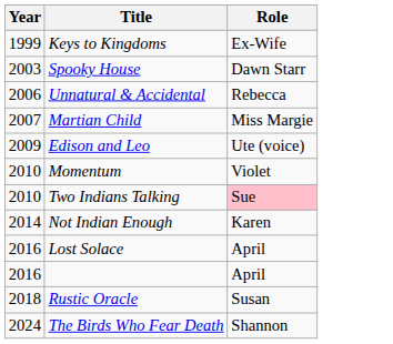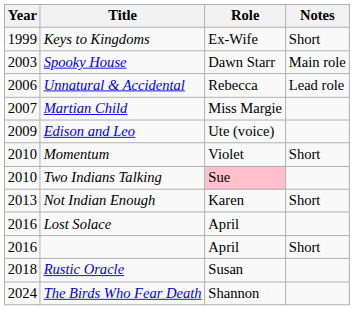+ column: Notes | Short | Main role | Lead role | Short | Short | Short
Not Indian Enough | Year: 2014 -> 2013
